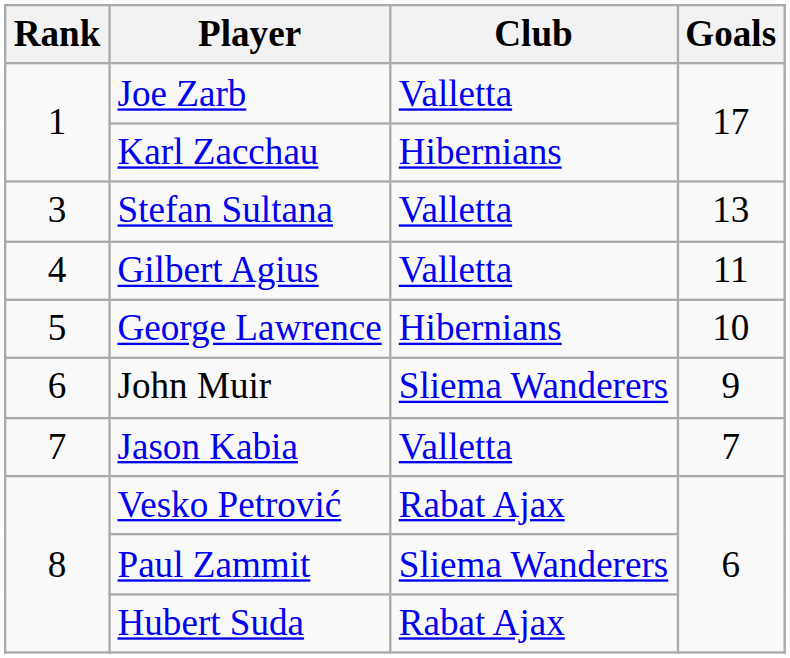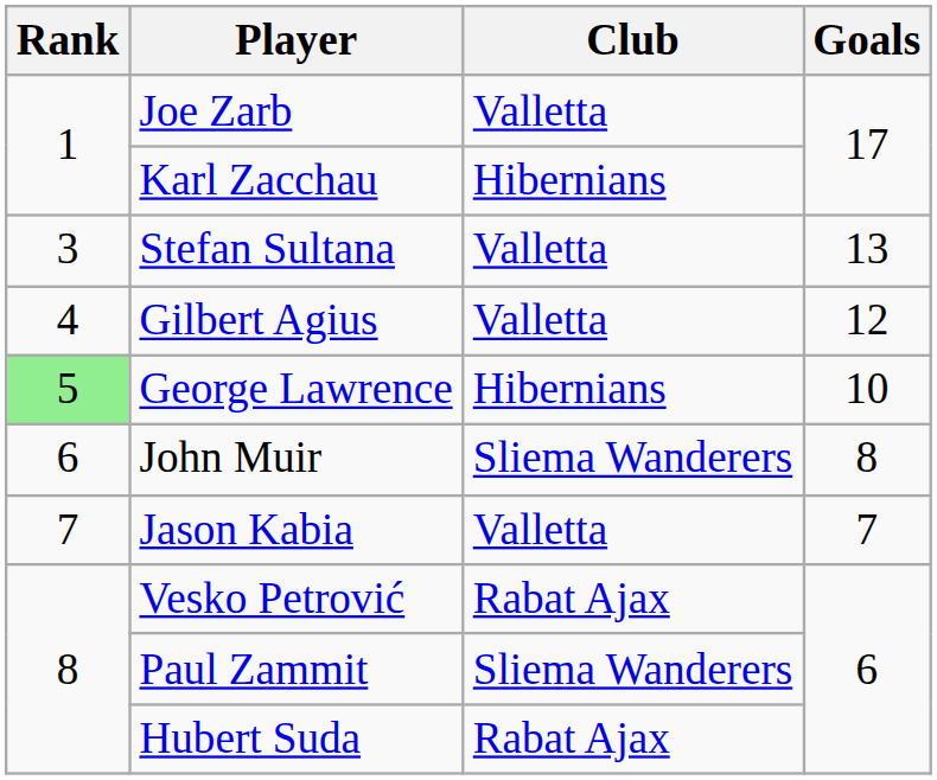Gilbert Agius | Goals: 11 -> 12
George Lawrence | Rank: no background -> lightgreen background
John Muir | Goals: 9 -> 8
